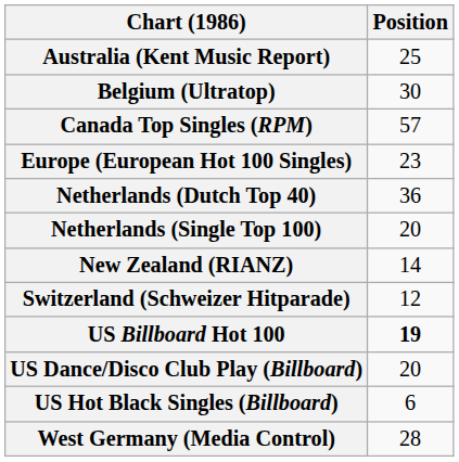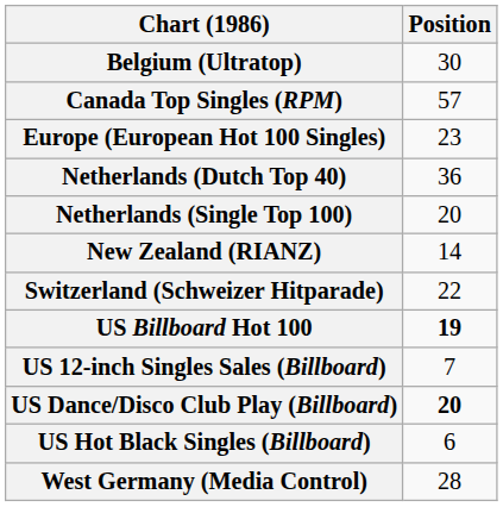- row: Australia (Kent Music Report) | 25
Switzerland (Schweizer Hitparade) | Position: 12 -> 22
+ row: US 12-inch Singles Sales (Billboard) | 7
US Dance/Disco Club Play (Billboard) | Position: normal -> bold
